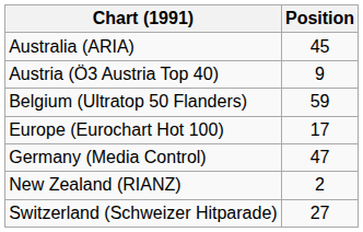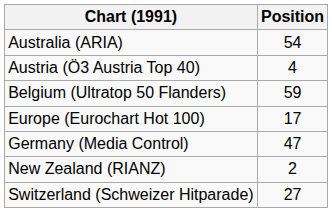Australia (ARIA) | Position: 45 -> 54
Austria (Ö3 Austria Top 40) | Position: 9 -> 4
